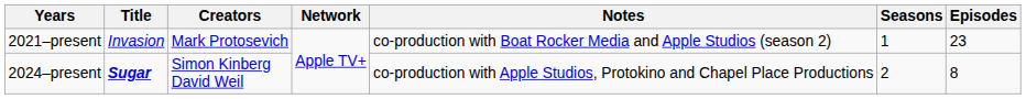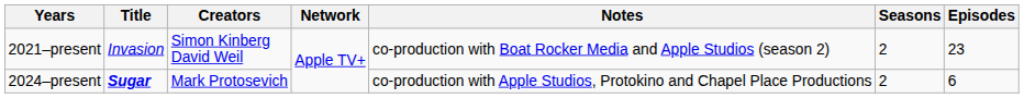2021–present | Creators: Mark Protosevich -> Simon Kinberg David Weil
2021–present | Seasons: 1 -> 2
2024–present | Creators: Simon Kinberg David Weil -> Mark Protosevich
2024–present | Episodes: 8 -> 6
